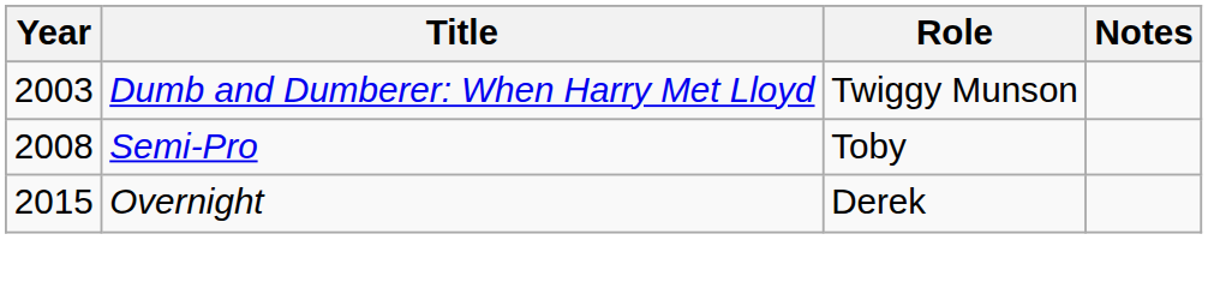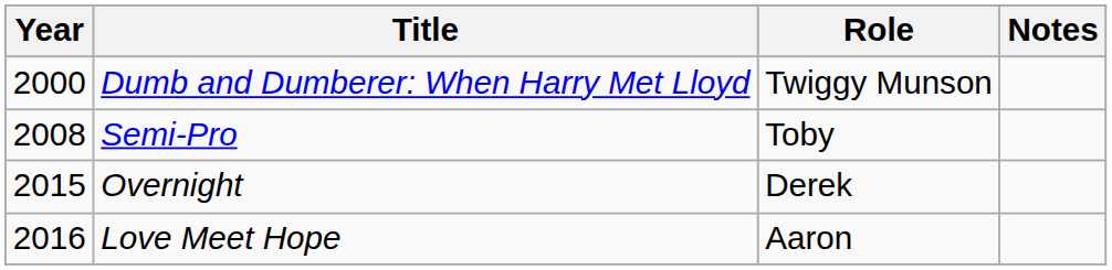Dumb and Dumberer: When Harry Met Lloyd | Year: 2003 -> 2000
+ row: 2016 | Love Meet Hope | Aaron
